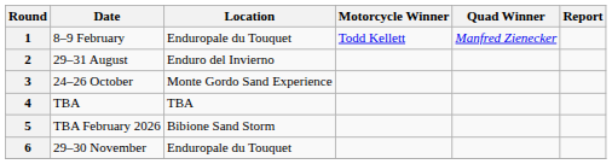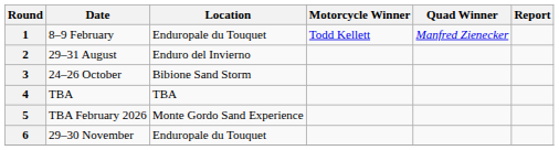3 | Location: Monte Gordo Sand Experience -> Bibione Sand Storm
5 | Location: Bibione Sand Storm -> Monte Gordo Sand Experience
